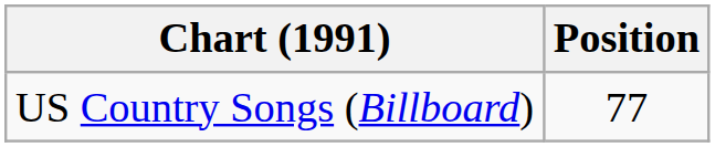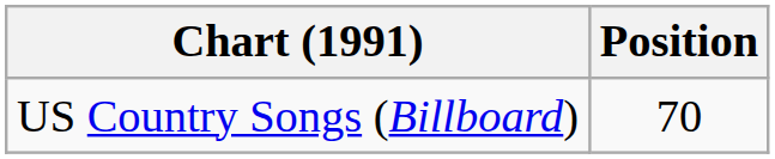US Country Songs (Billboard) | Position: 77 -> 70
